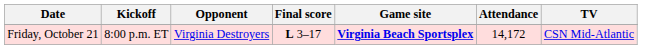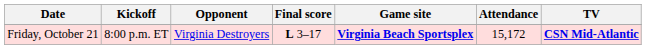Friday, October 21 | Attendance: 14,172 -> 15,172
Friday, October 21 | TV: normal -> bold
